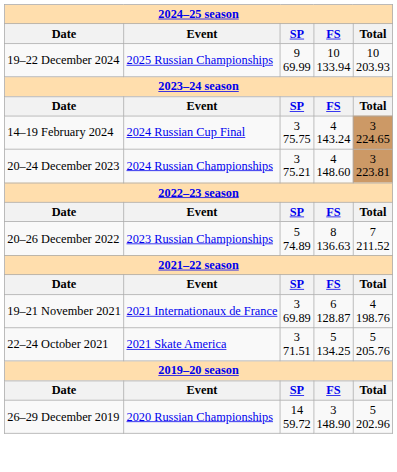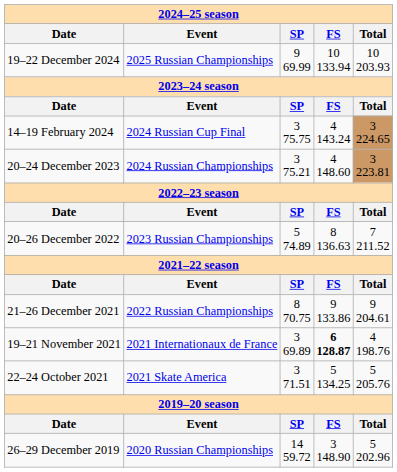+ row: 21–26 December 2021 | 2022 Russian Championships | 8 70.75 | 9 133.86 | 9 204.61
19–21 November 2021 | column 4: normal -> bold
